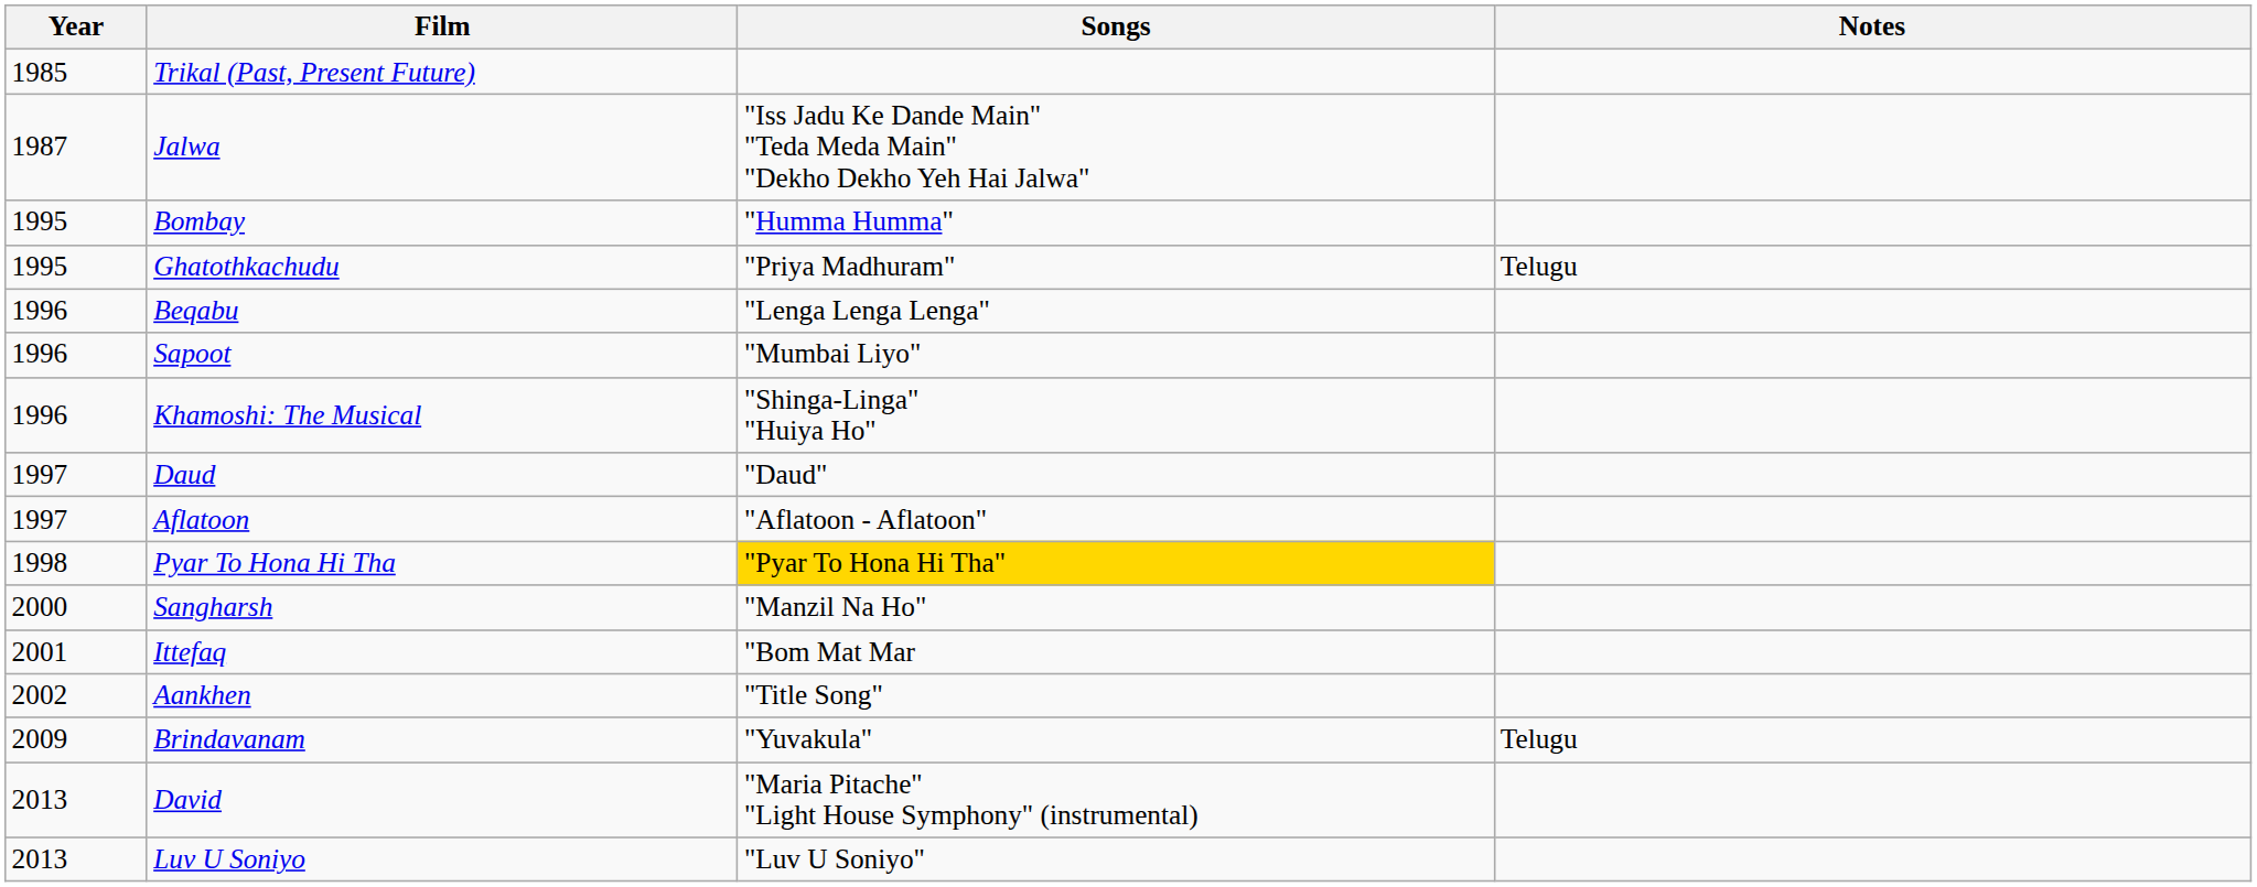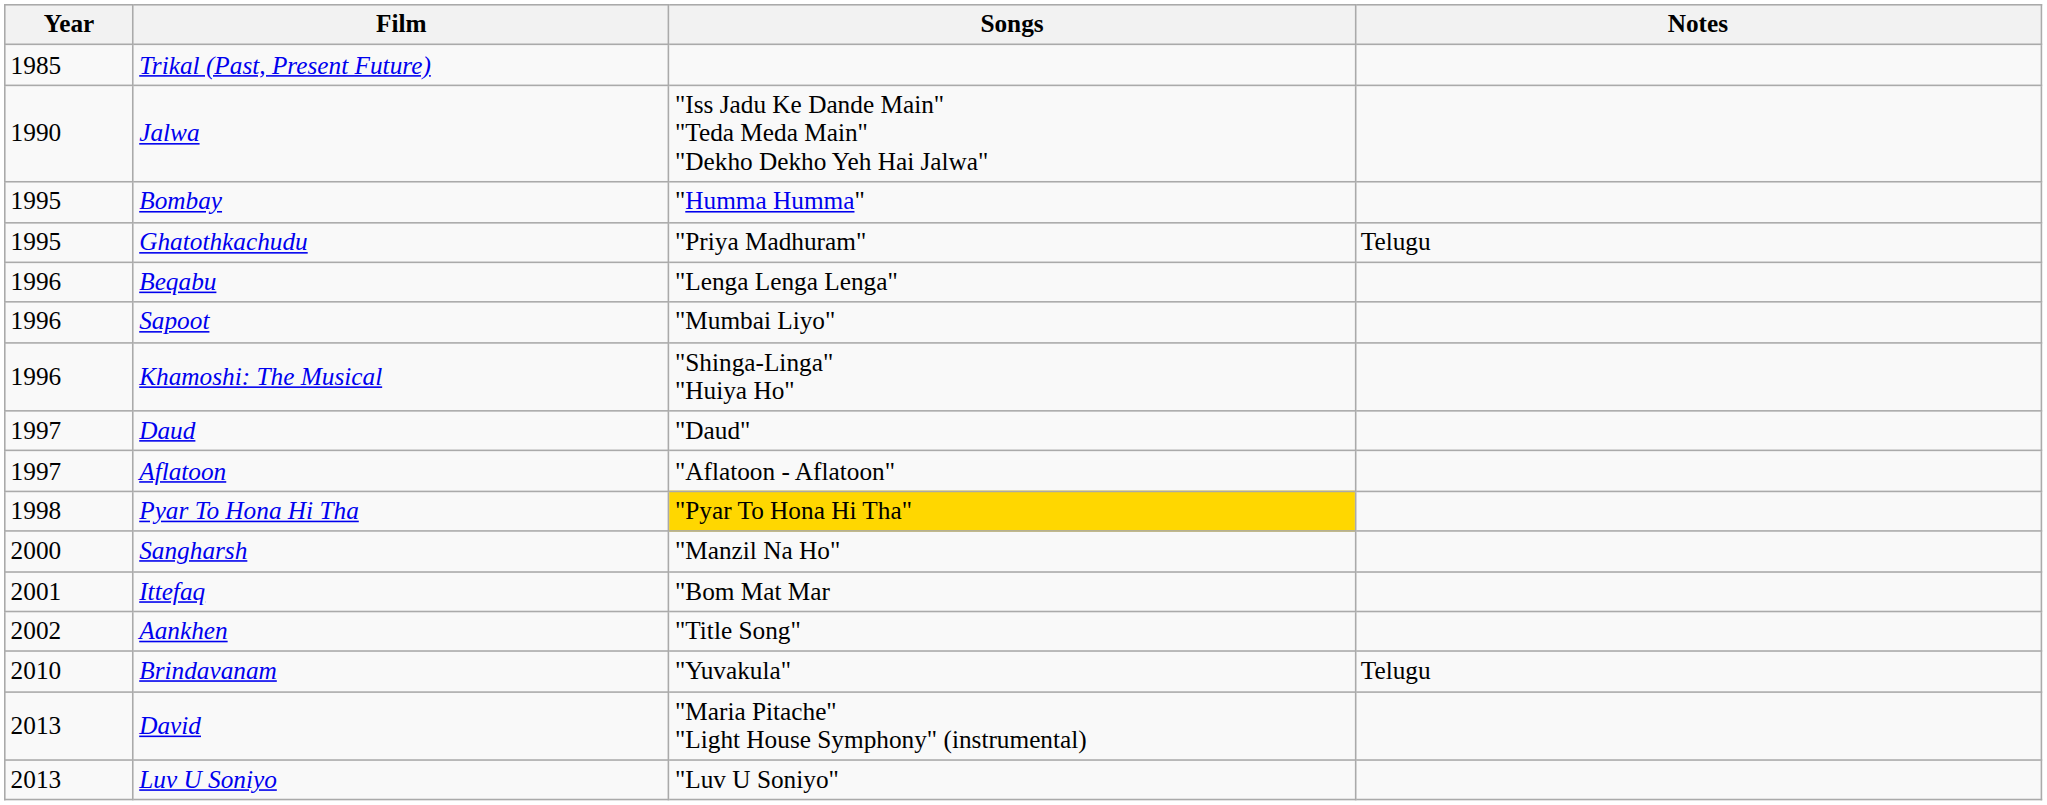Jalwa | Year: 1987 -> 1990
Brindavanam | Year: 2009 -> 2010
